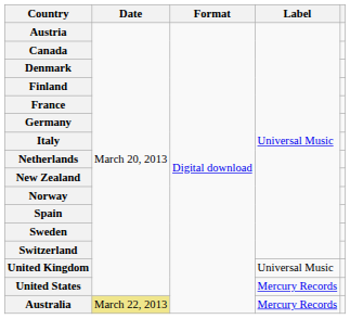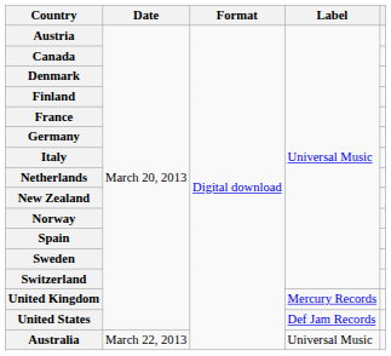United Kingdom | Label: Universal Music -> Mercury Records
United States | Label: Mercury Records -> Def Jam Records
Australia | Date: khaki background -> no background
Australia | Label: Mercury Records -> Universal Music
